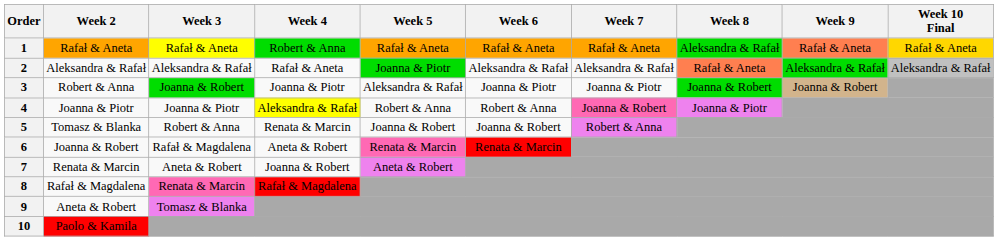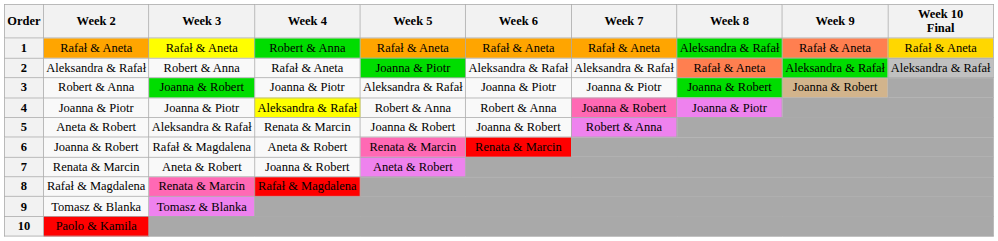2 | Week 3: Aleksandra & Rafał -> Robert & Anna
5 | Week 2: Tomasz & Blanka -> Aneta & Robert
5 | Week 3: Robert & Anna -> Aleksandra & Rafał
9 | Week 2: Aneta & Robert -> Tomasz & Blanka
